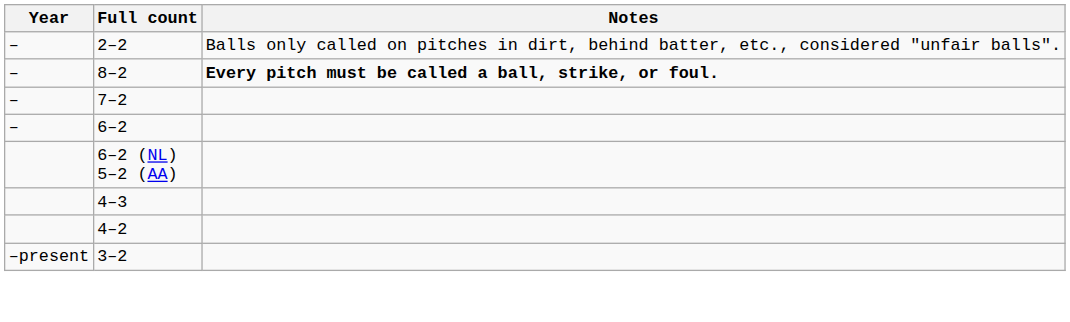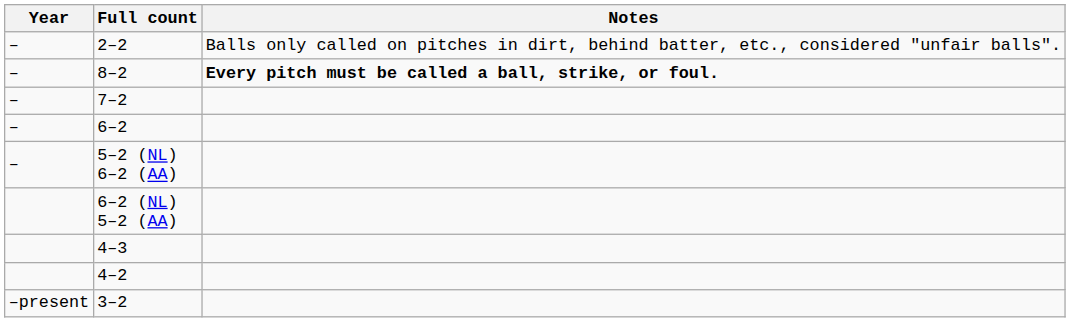+ row: – | 5–2 (NL) 6–2 (AA)
